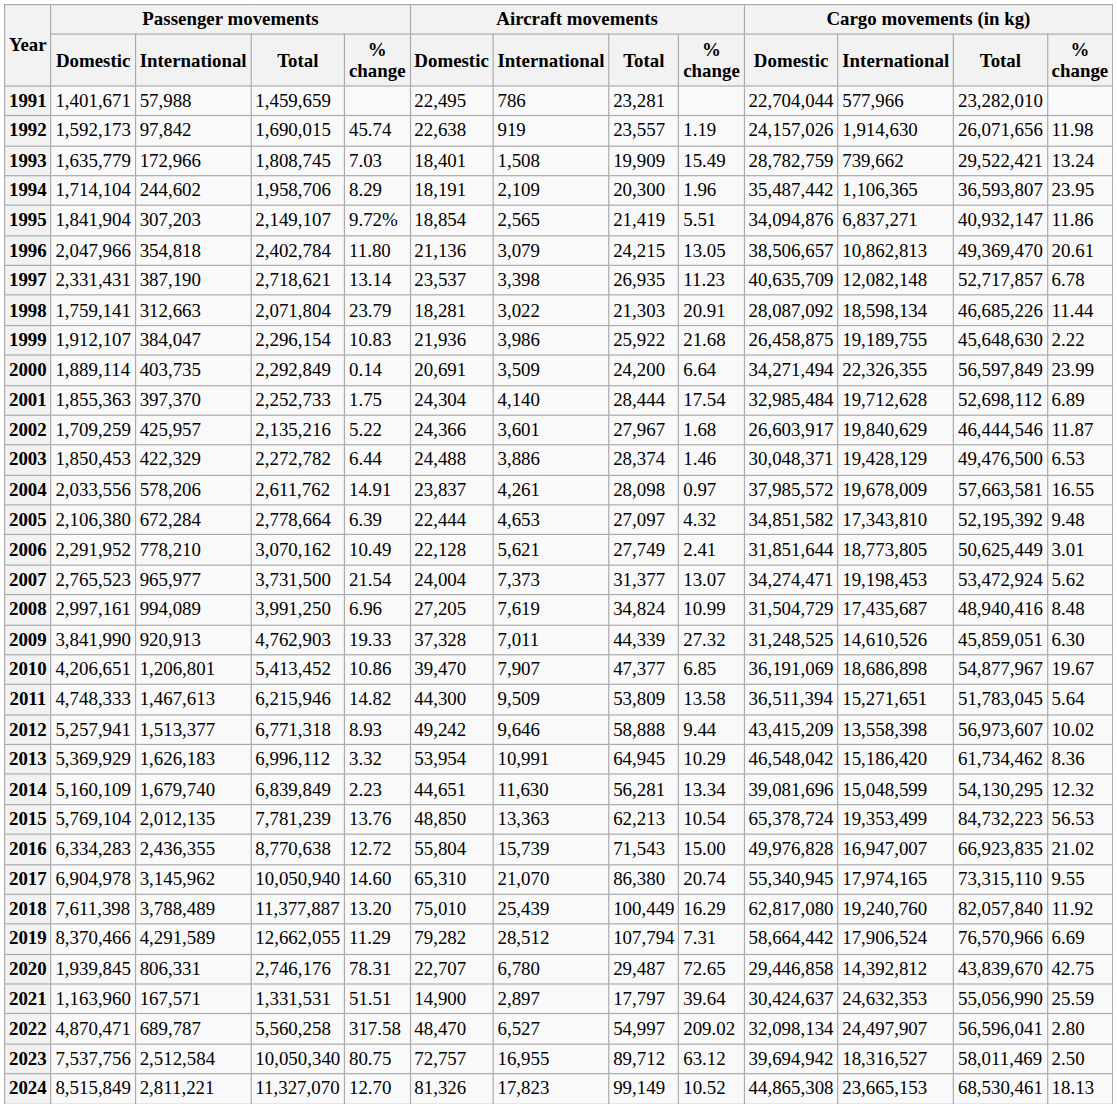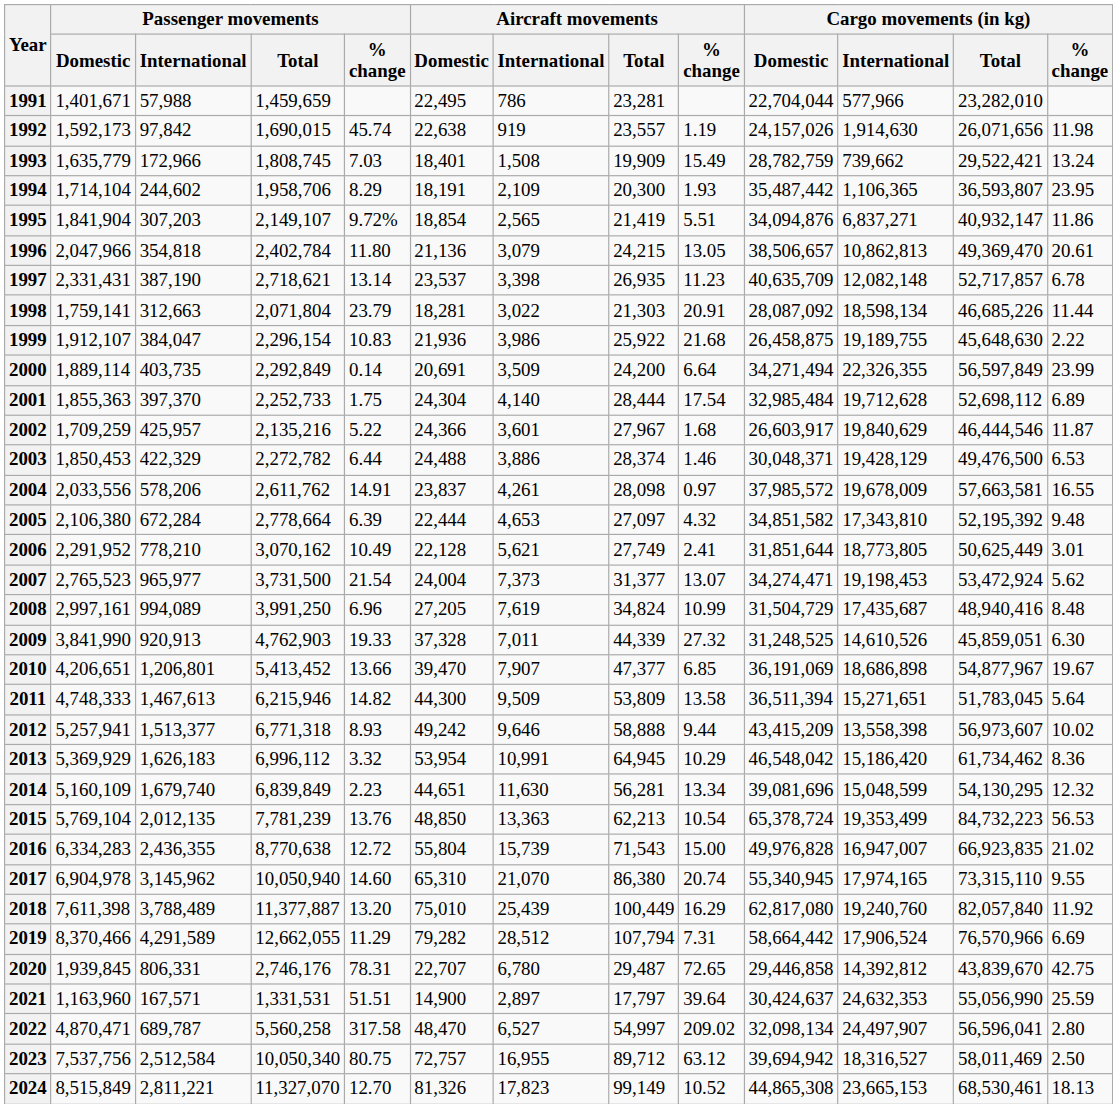1994 | Aircraft movements / % change: 1.96 -> 1.93
2010 | Passenger movements / % change: 10.86 -> 13.66
